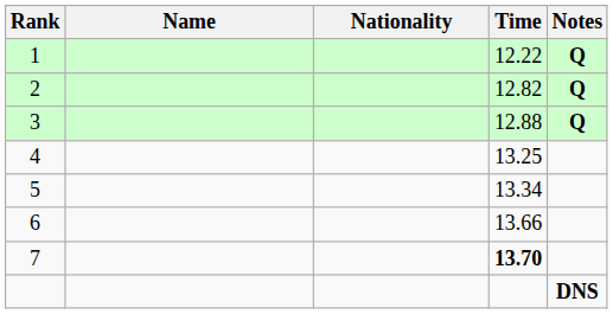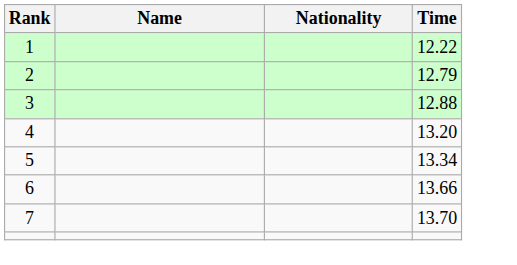- column: Notes | Q | Q | Q | DNS
2 | Time: 12.82 -> 12.79
4 | Time: 13.25 -> 13.20
7 | Time: bold -> normal
